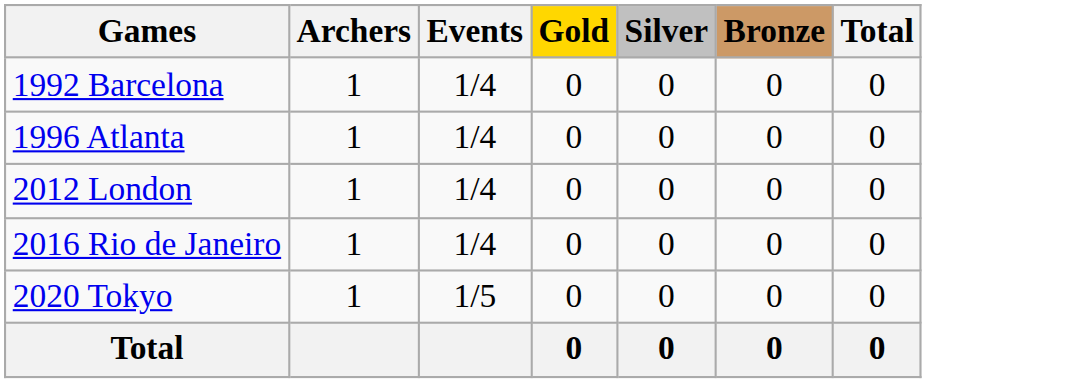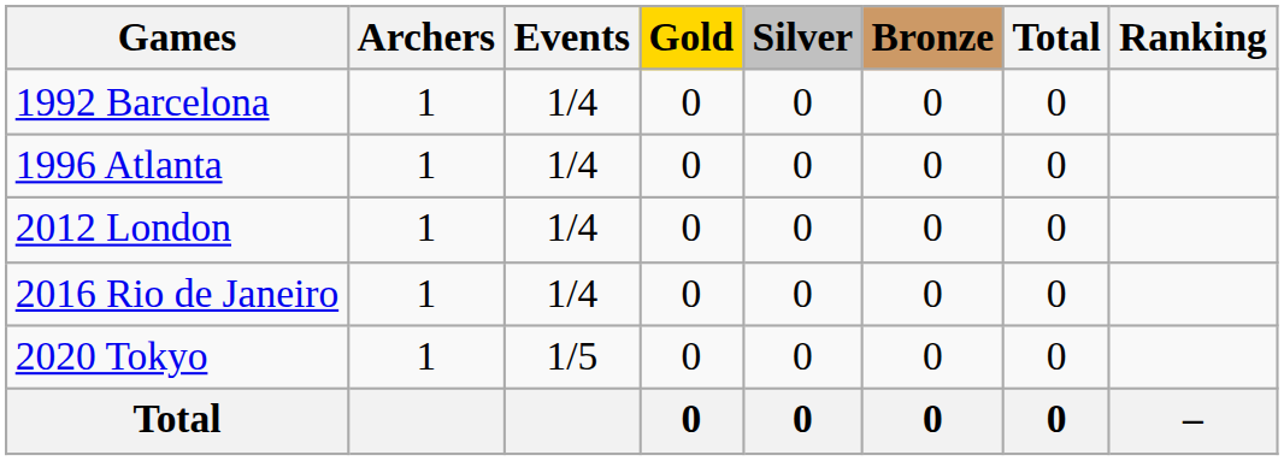+ column: Ranking | –
